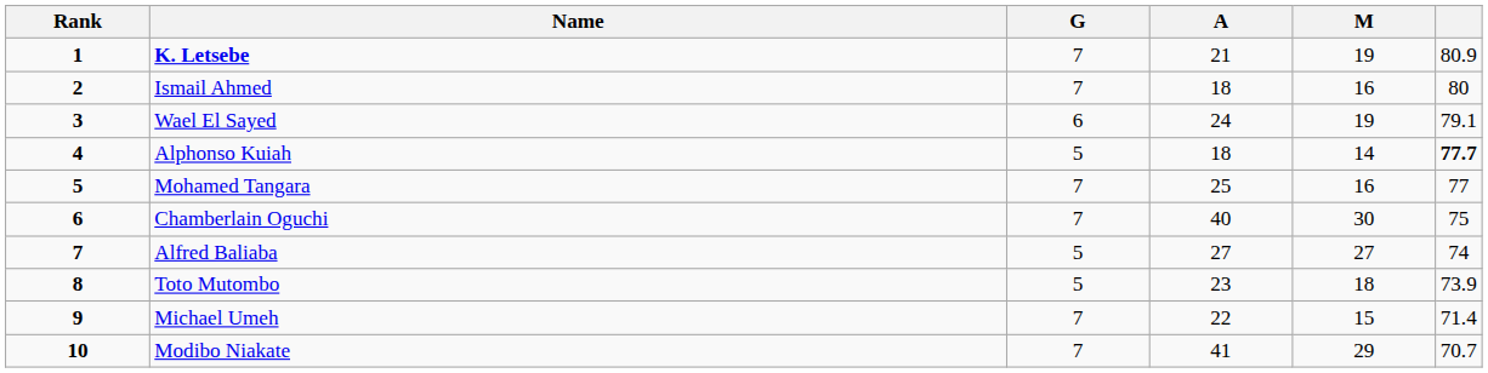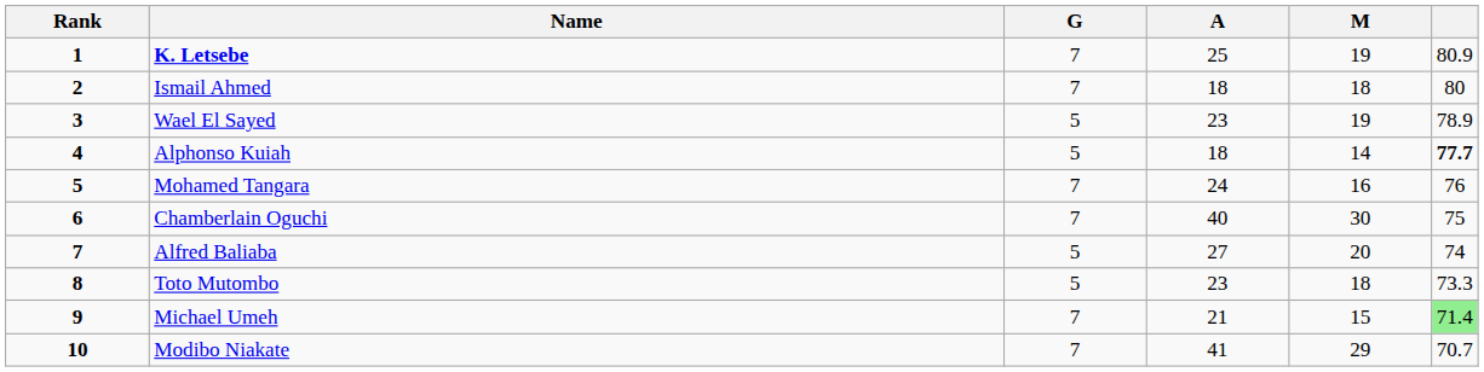K. Letsebe | A: 21 -> 25
Ismail Ahmed | M: 16 -> 18
Wael El Sayed | G: 6 -> 5
Wael El Sayed | A: 24 -> 23
Wael El Sayed | column 6: 79.1 -> 78.9
Mohamed Tangara | A: 25 -> 24
Mohamed Tangara | column 6: 77 -> 76
Alfred Baliaba | M: 27 -> 20
Toto Mutombo | column 6: 73.9 -> 73.3
Michael Umeh | A: 22 -> 21
Michael Umeh | column 6: no background -> lightgreen background
